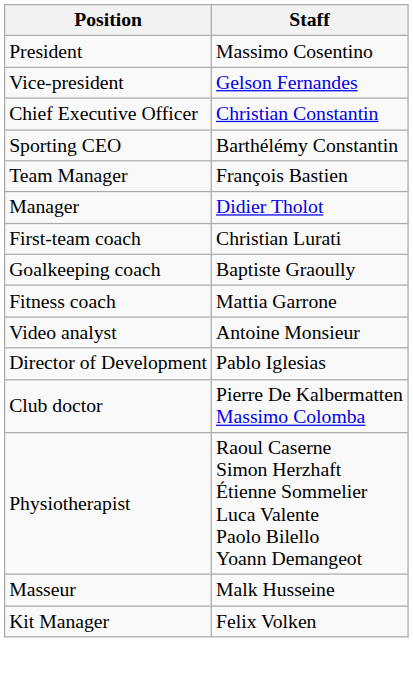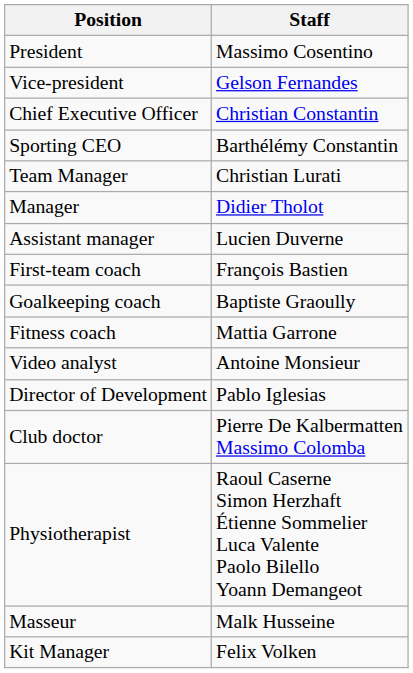Team Manager | Staff: François Bastien -> Christian Lurati
+ row: Assistant manager | Lucien Duverne
First-team coach | Staff: Christian Lurati -> François Bastien
